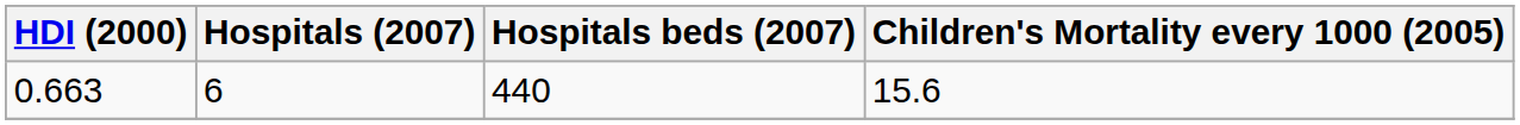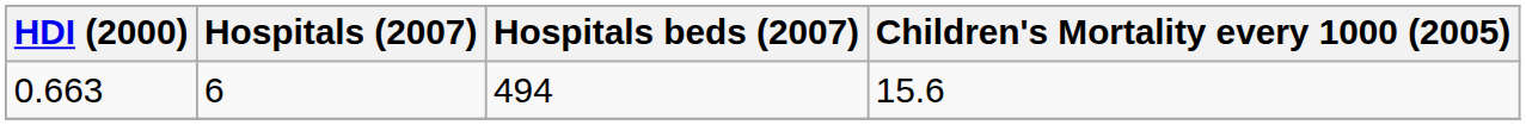0.663 | Hospitals beds (2007): 440 -> 494
